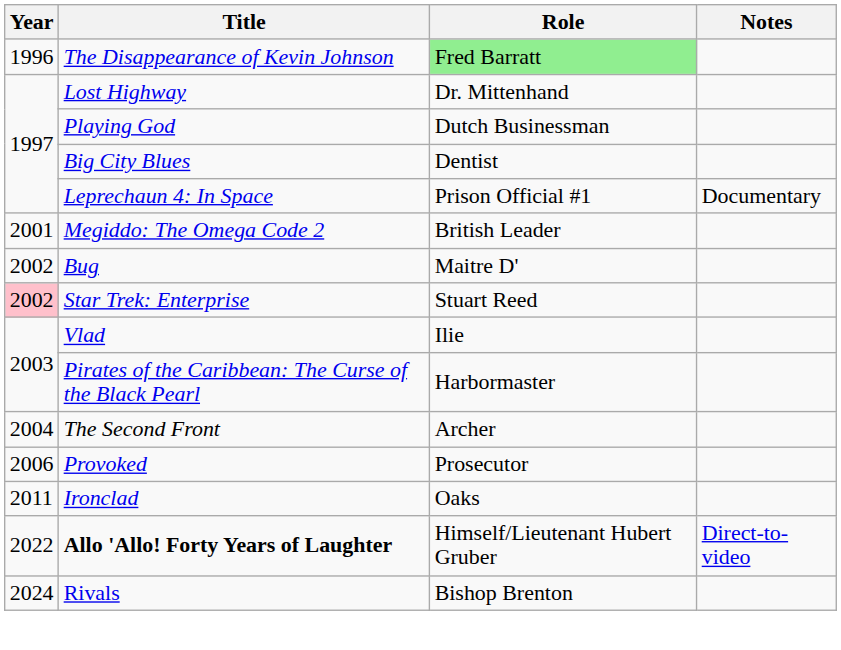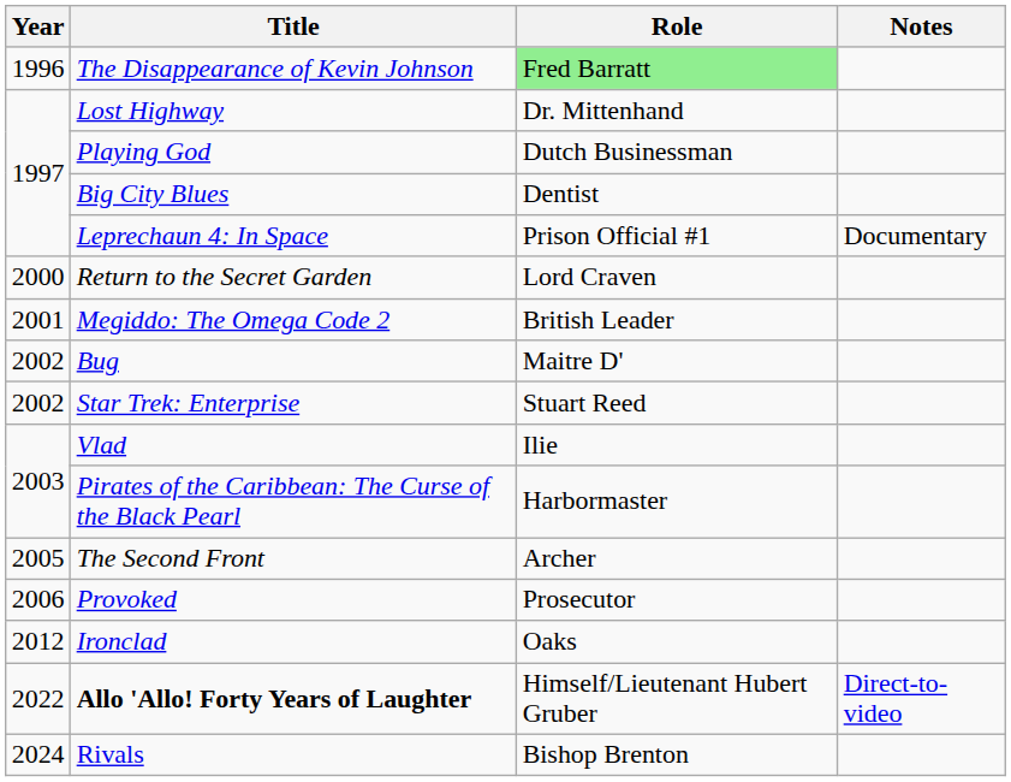+ row: 2000 | Return to the Secret Garden | Lord Craven
Star Trek: Enterprise | Year: pink background -> no background
The Second Front | Year: 2004 -> 2005
Ironclad | Year: 2011 -> 2012
